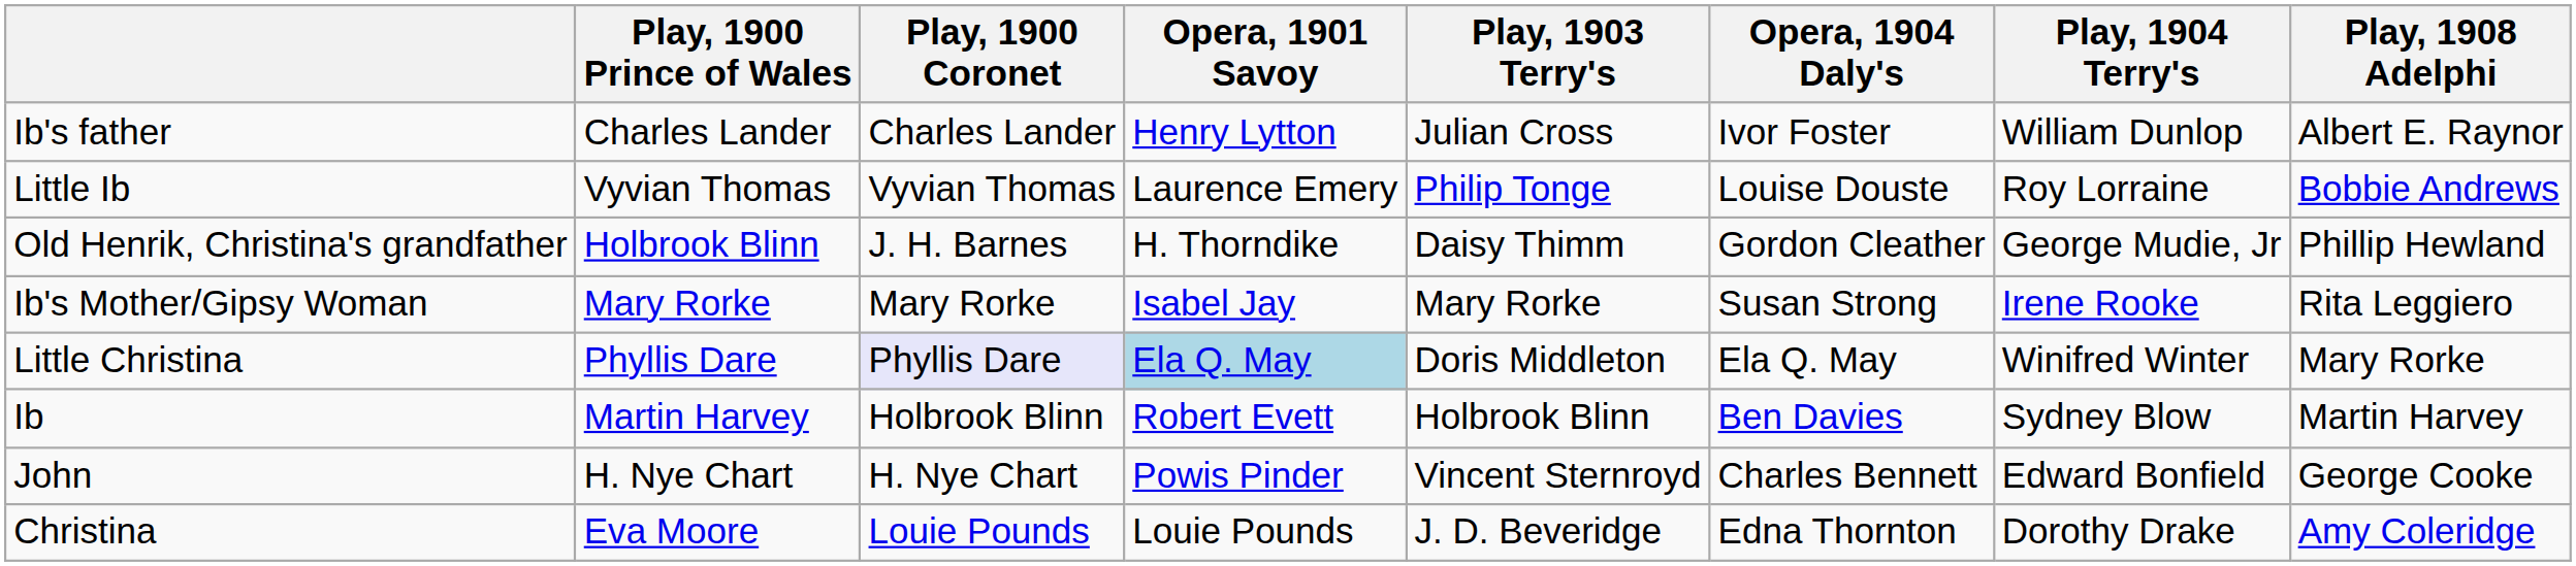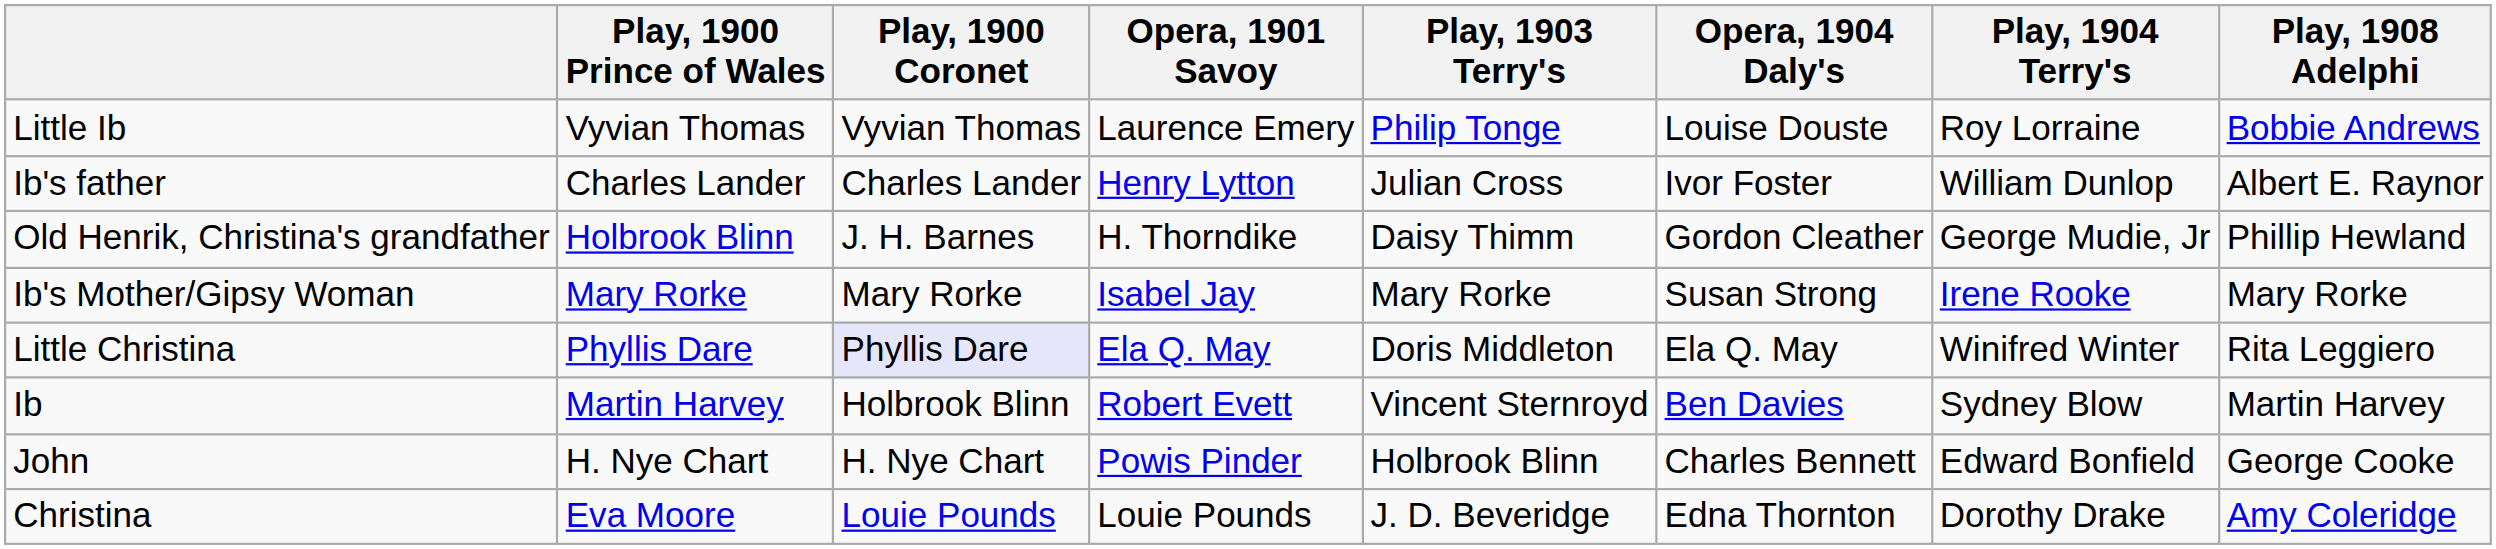rows swapped: Ib's father <-> Little Ib
Ib's Mother/Gipsy Woman | Play, 1908 Adelphi: Rita Leggiero -> Mary Rorke
Little Christina | Opera, 1901 Savoy: lightblue background -> no background
Little Christina | Play, 1908 Adelphi: Mary Rorke -> Rita Leggiero
Ib | Play, 1903 Terry's: Holbrook Blinn -> Vincent Sternroyd
John | Play, 1903 Terry's: Vincent Sternroyd -> Holbrook Blinn
